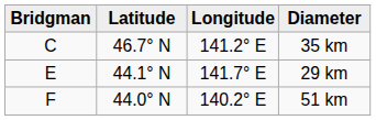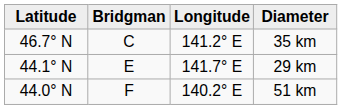columns swapped: Bridgman <-> Latitude
